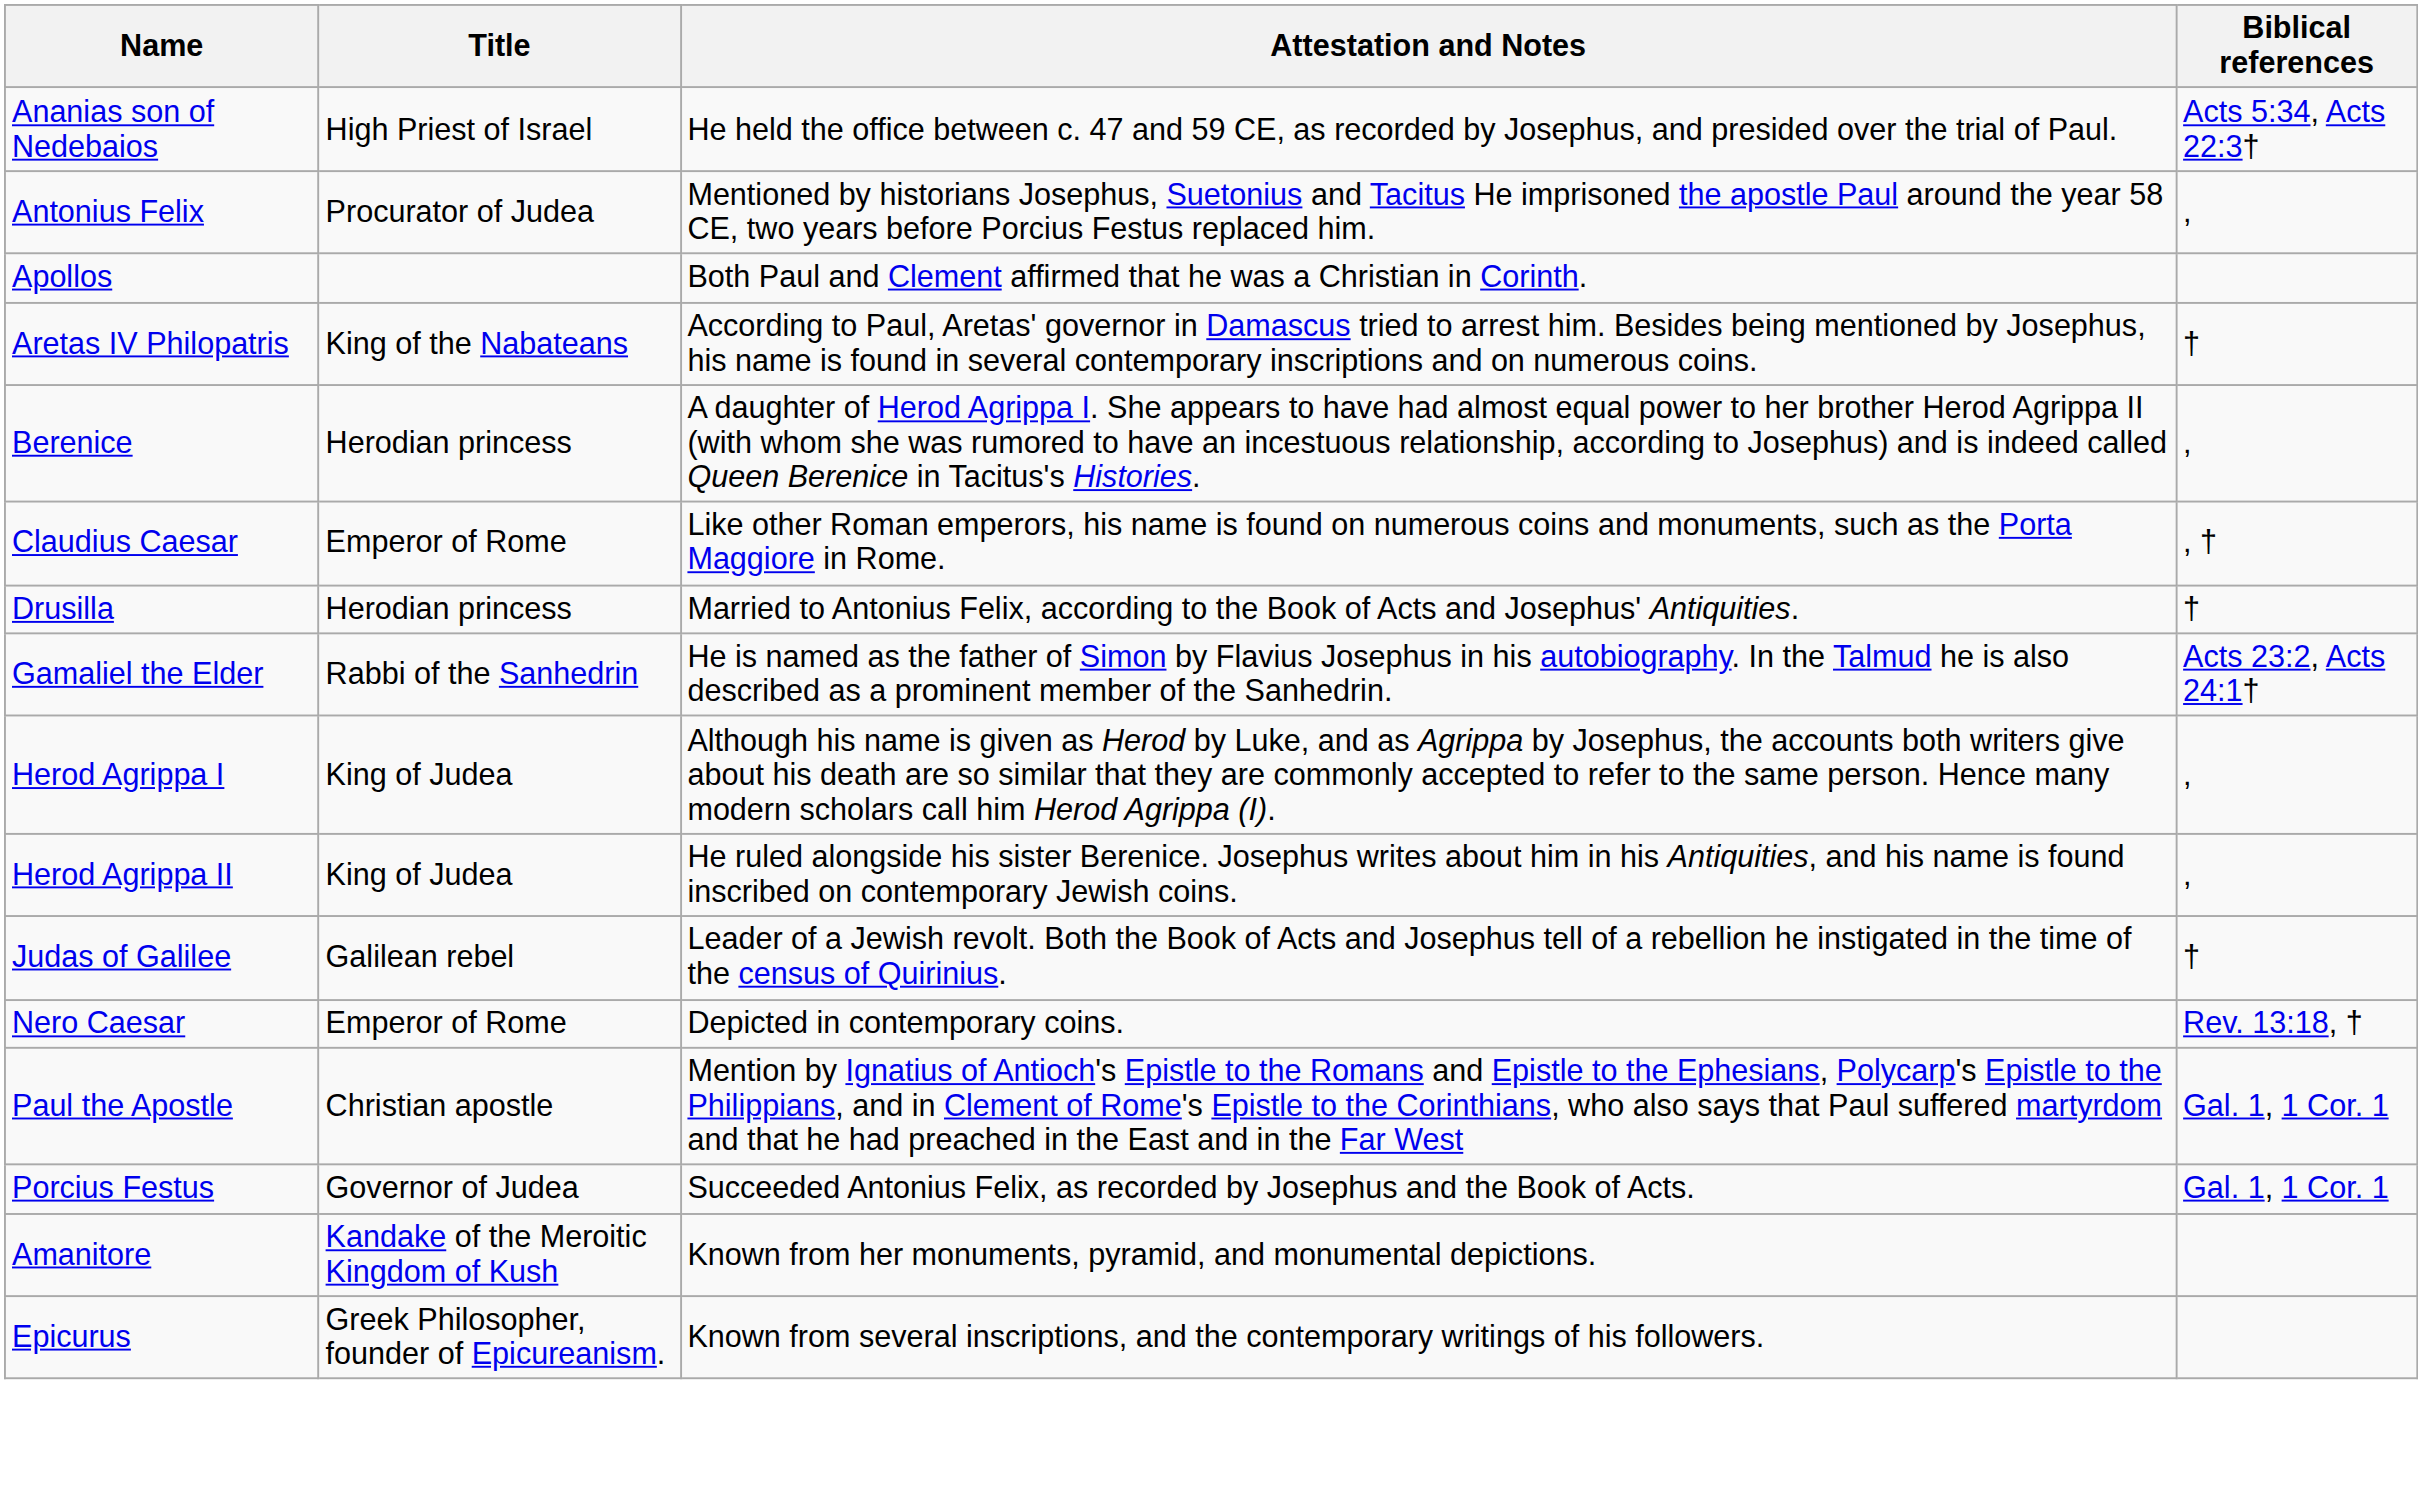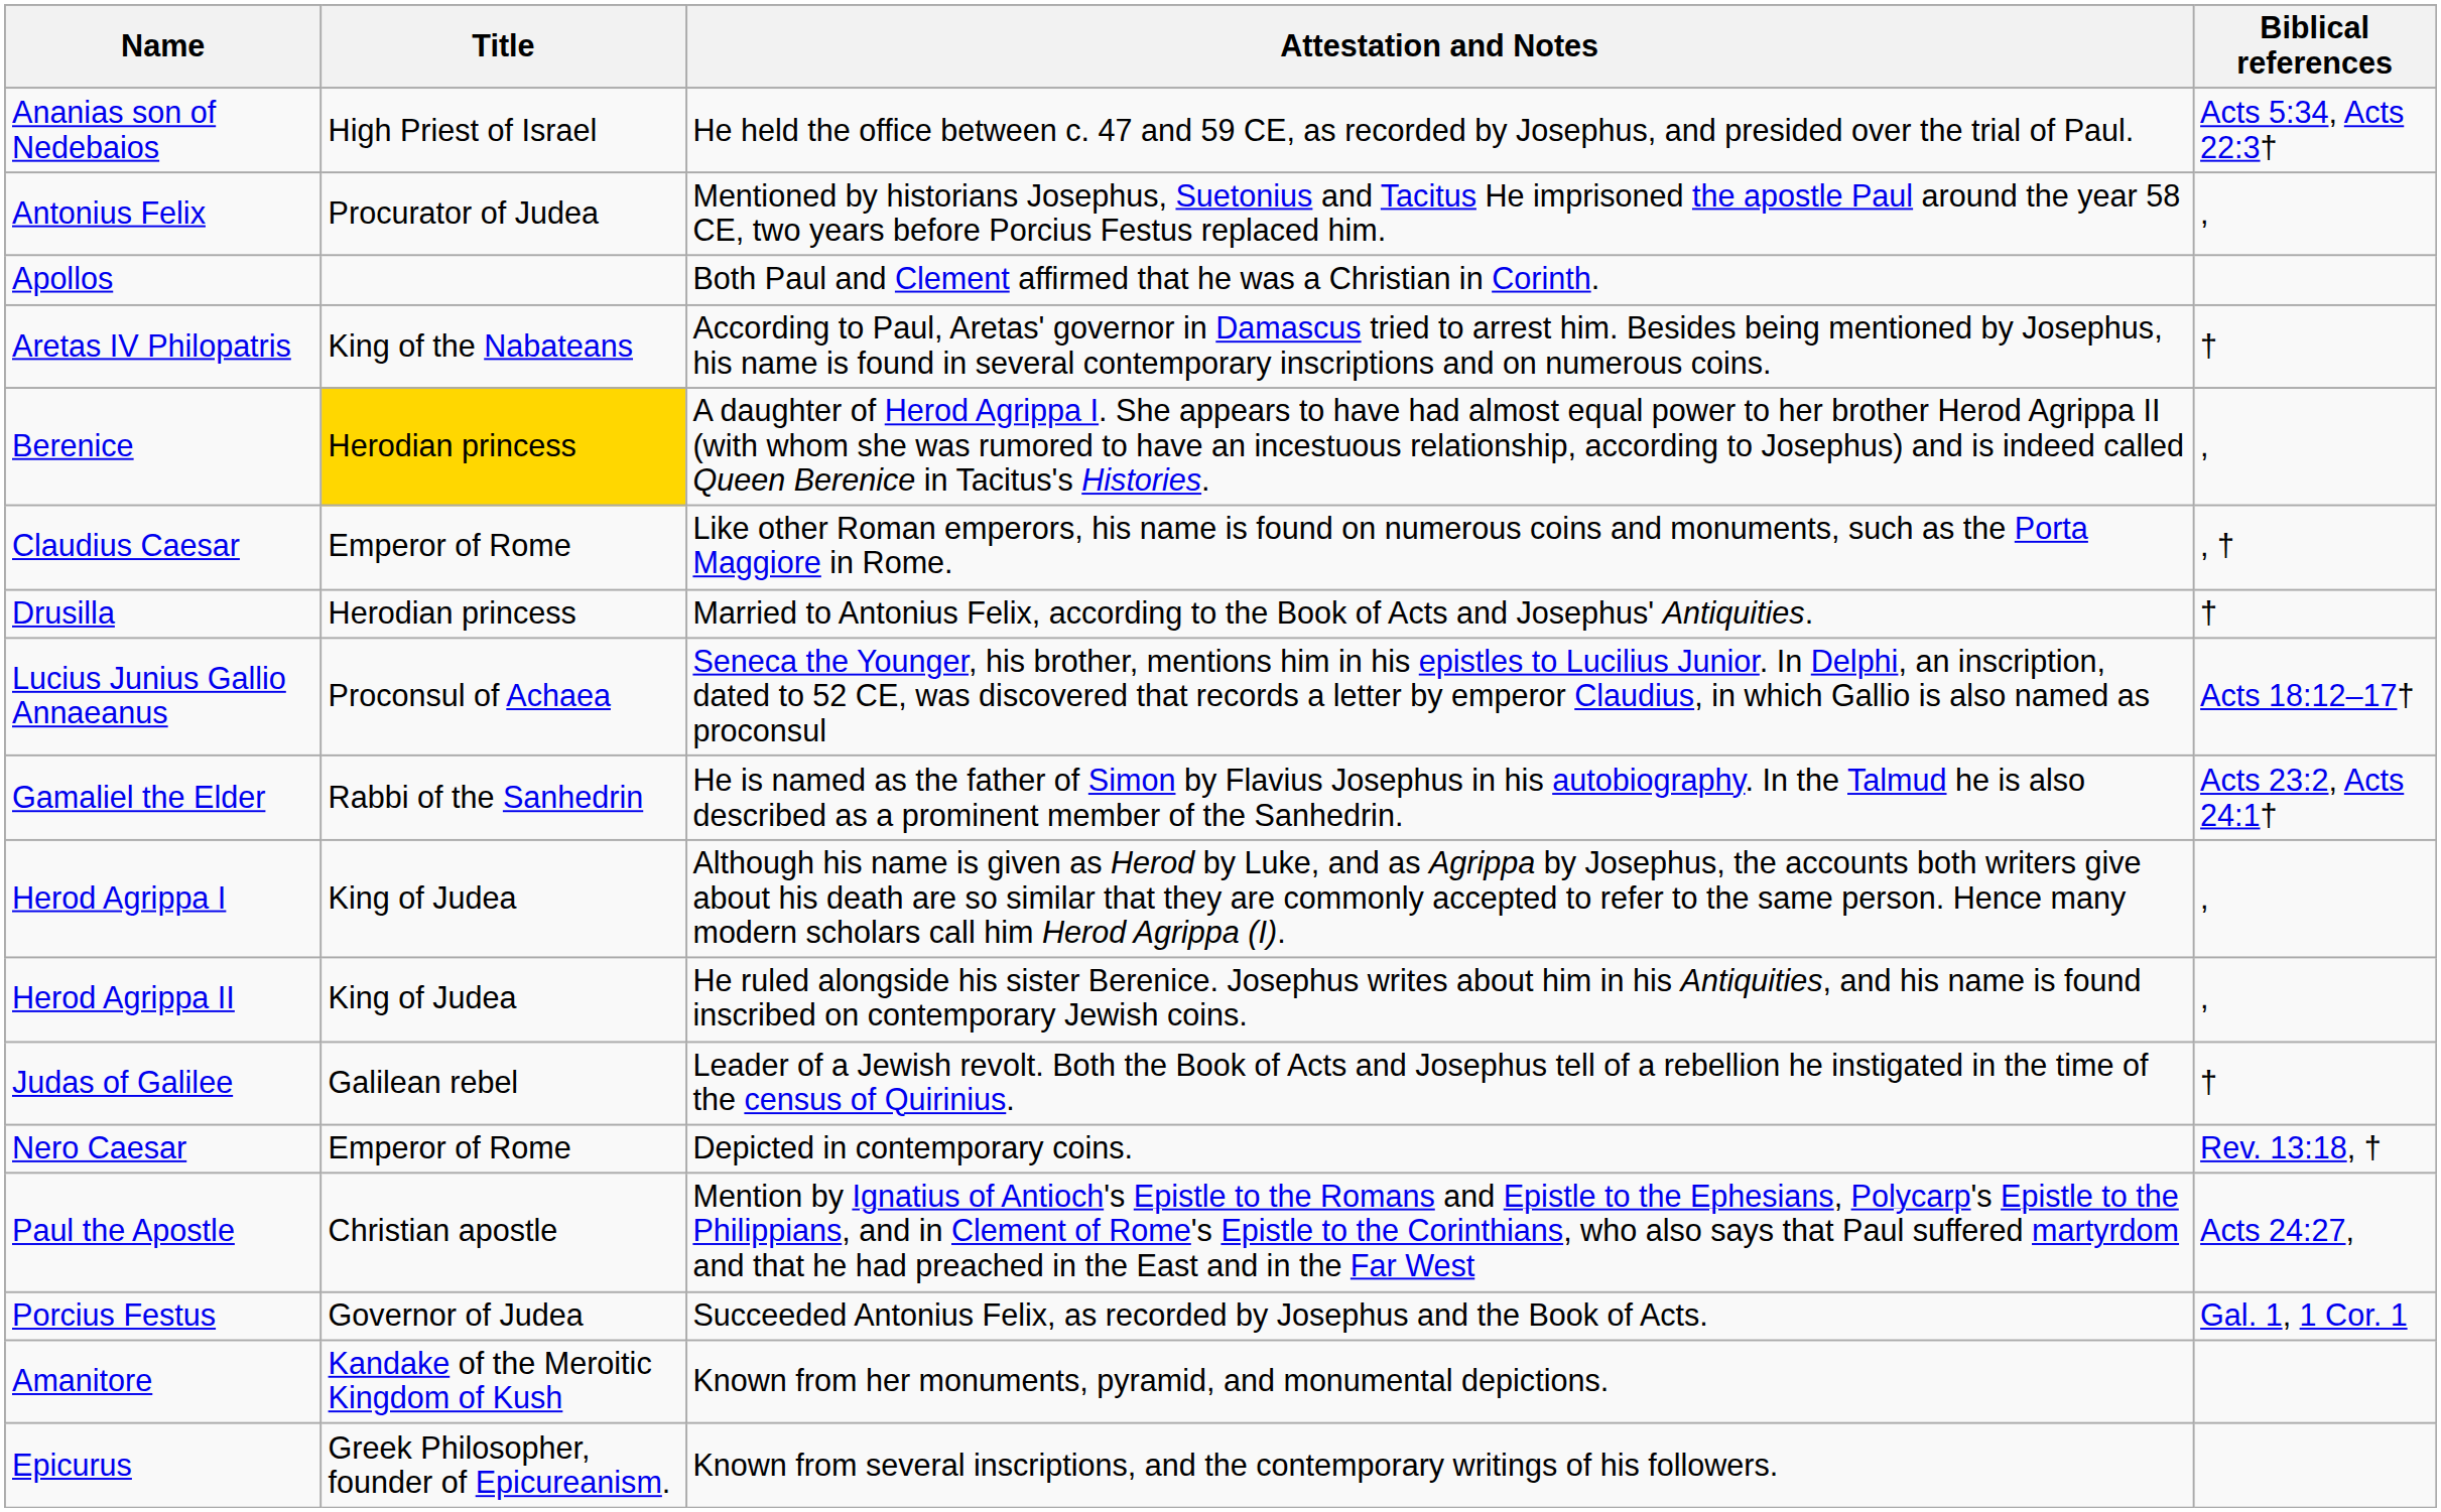Berenice | Title: no background -> gold background
+ row: Lucius Junius Gallio Annaeanus | Proconsul of Achaea | Seneca the Younger, his brother, mentions him in his epistles to Lucilius Junior. In Delphi, an inscription, dated to 52 CE, was discovered that records a letter by emperor Claudius, in which Gallio is also named as proconsul | Acts 18:12–17†
Paul the Apostle | Biblical references: Gal. 1, 1 Cor. 1 -> Acts 24:27,
